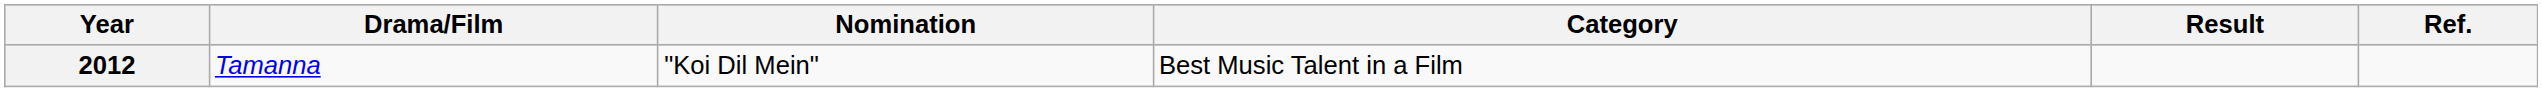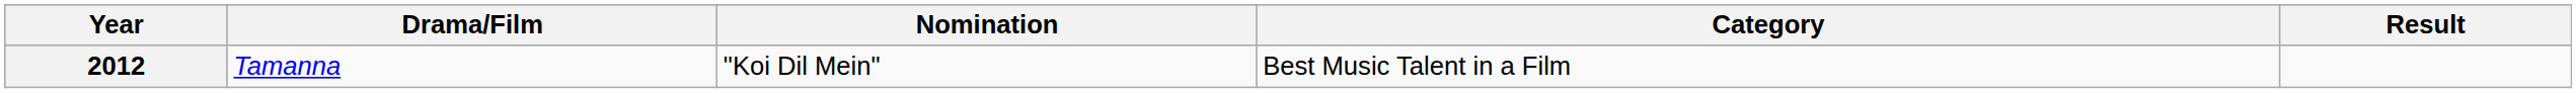- column: Ref.
